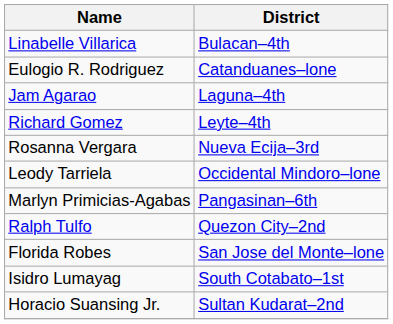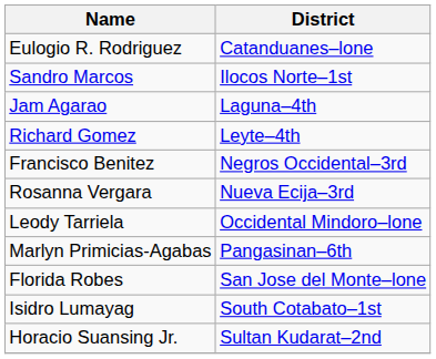- row: Linabelle Villarica | Bulacan–4th
+ row: Sandro Marcos | Ilocos Norte–1st
+ row: Francisco Benitez | Negros Occidental–3rd
- row: Ralph Tulfo | Quezon City–2nd
